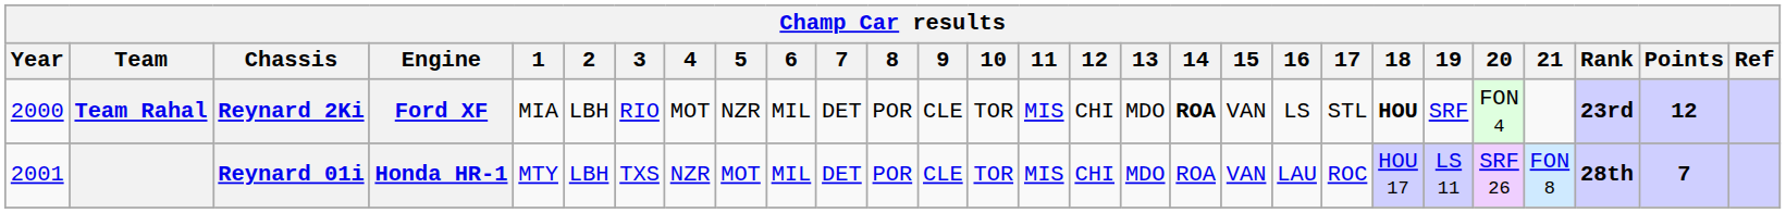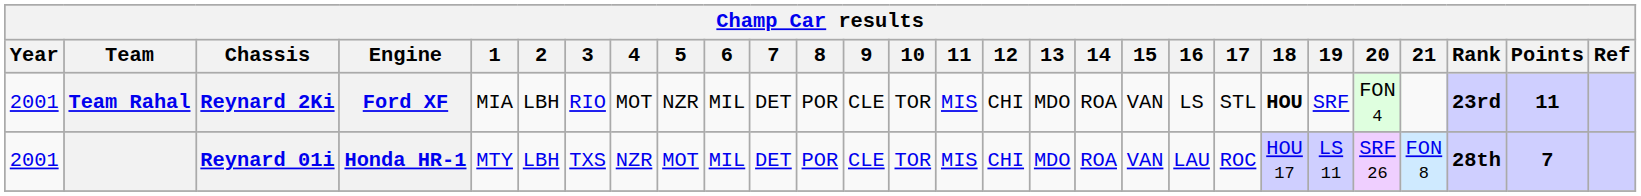Team Rahal | Year: 2000 -> 2001
Team Rahal | 14: bold -> normal
Team Rahal | Points: 12 -> 11
